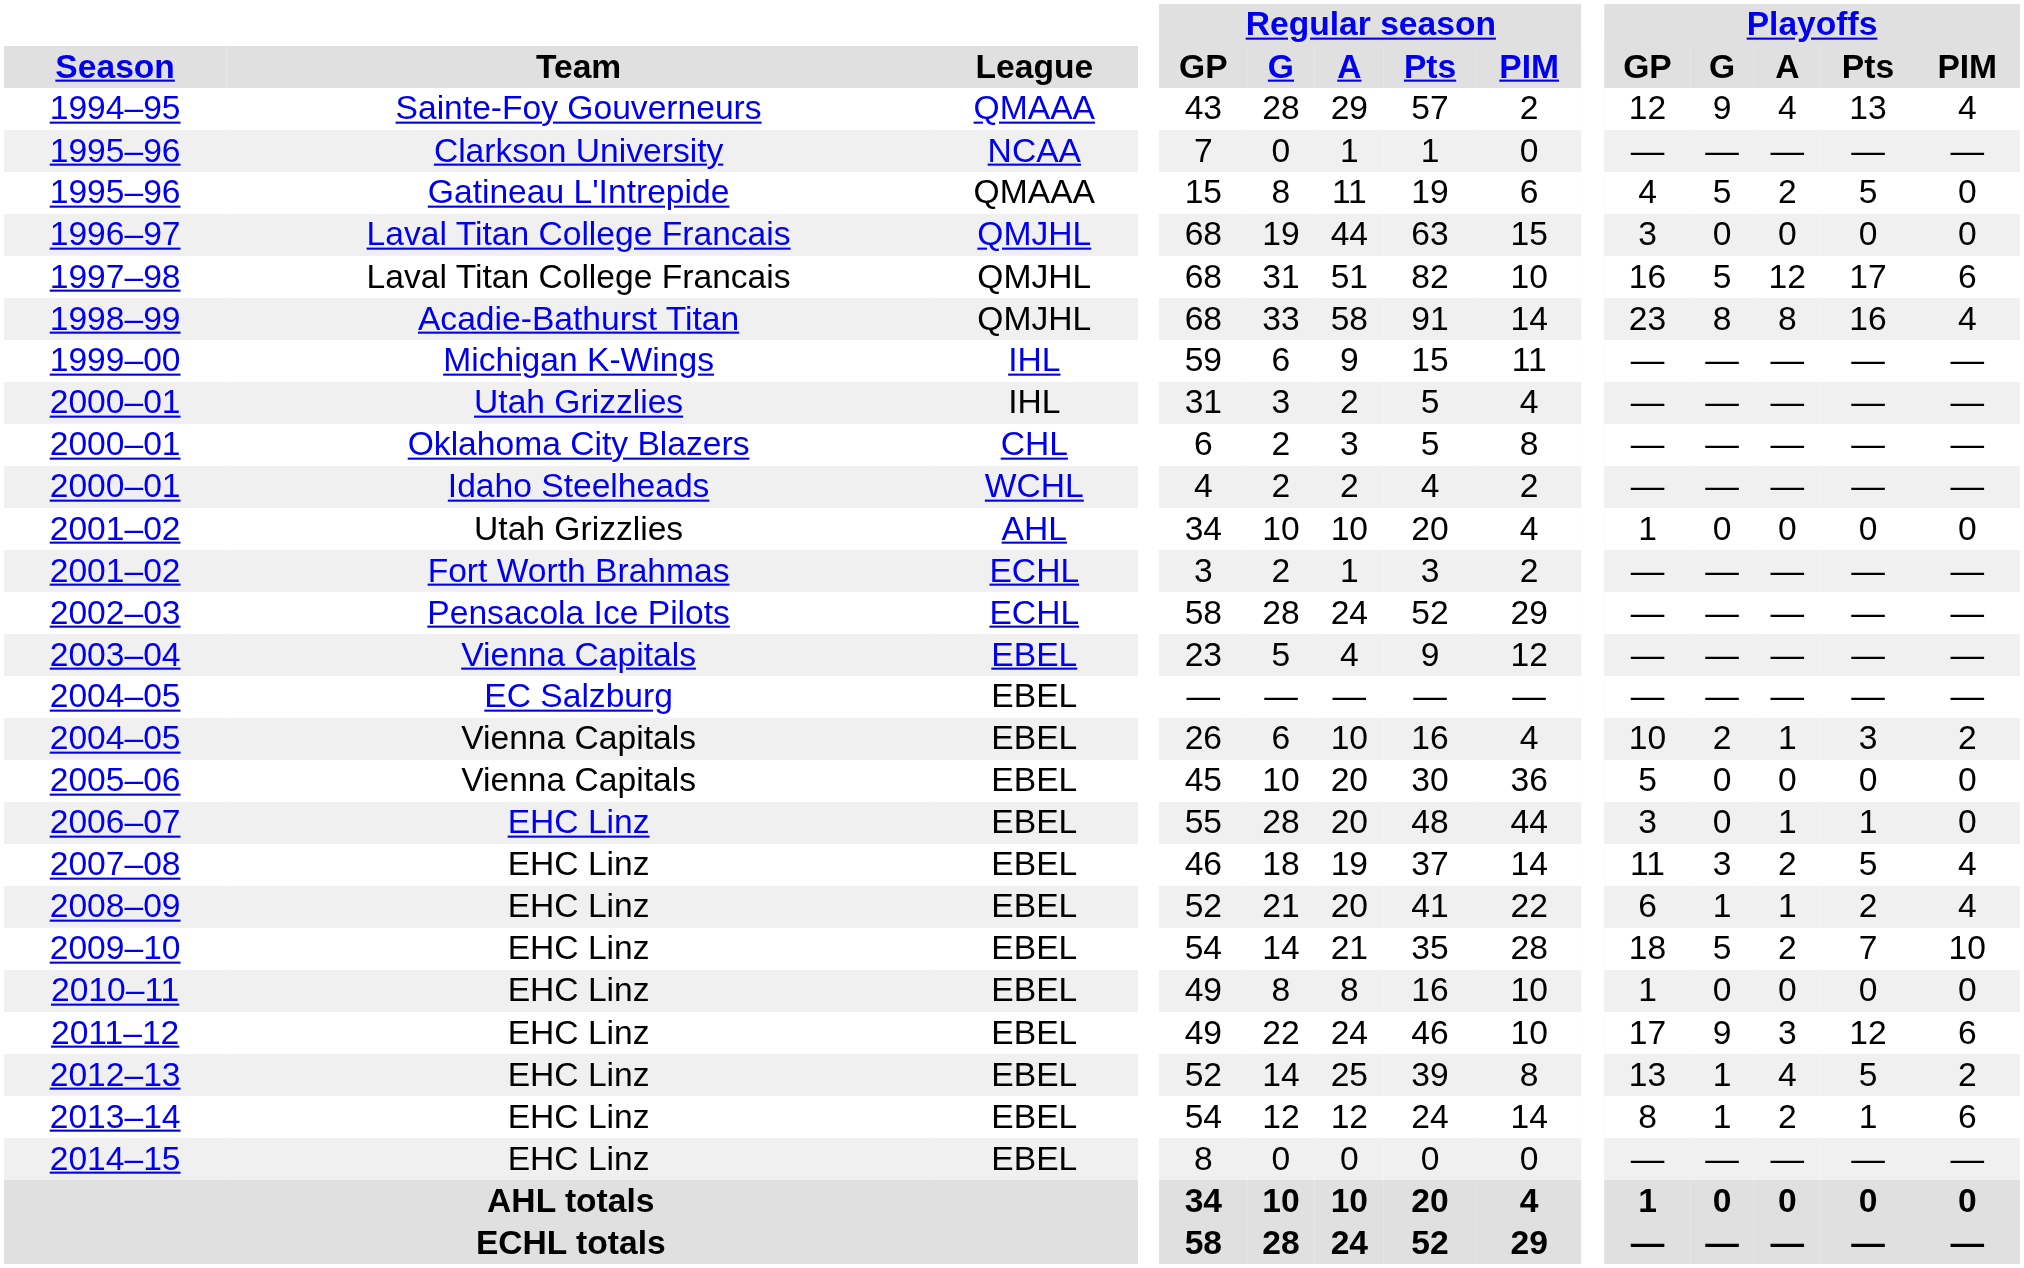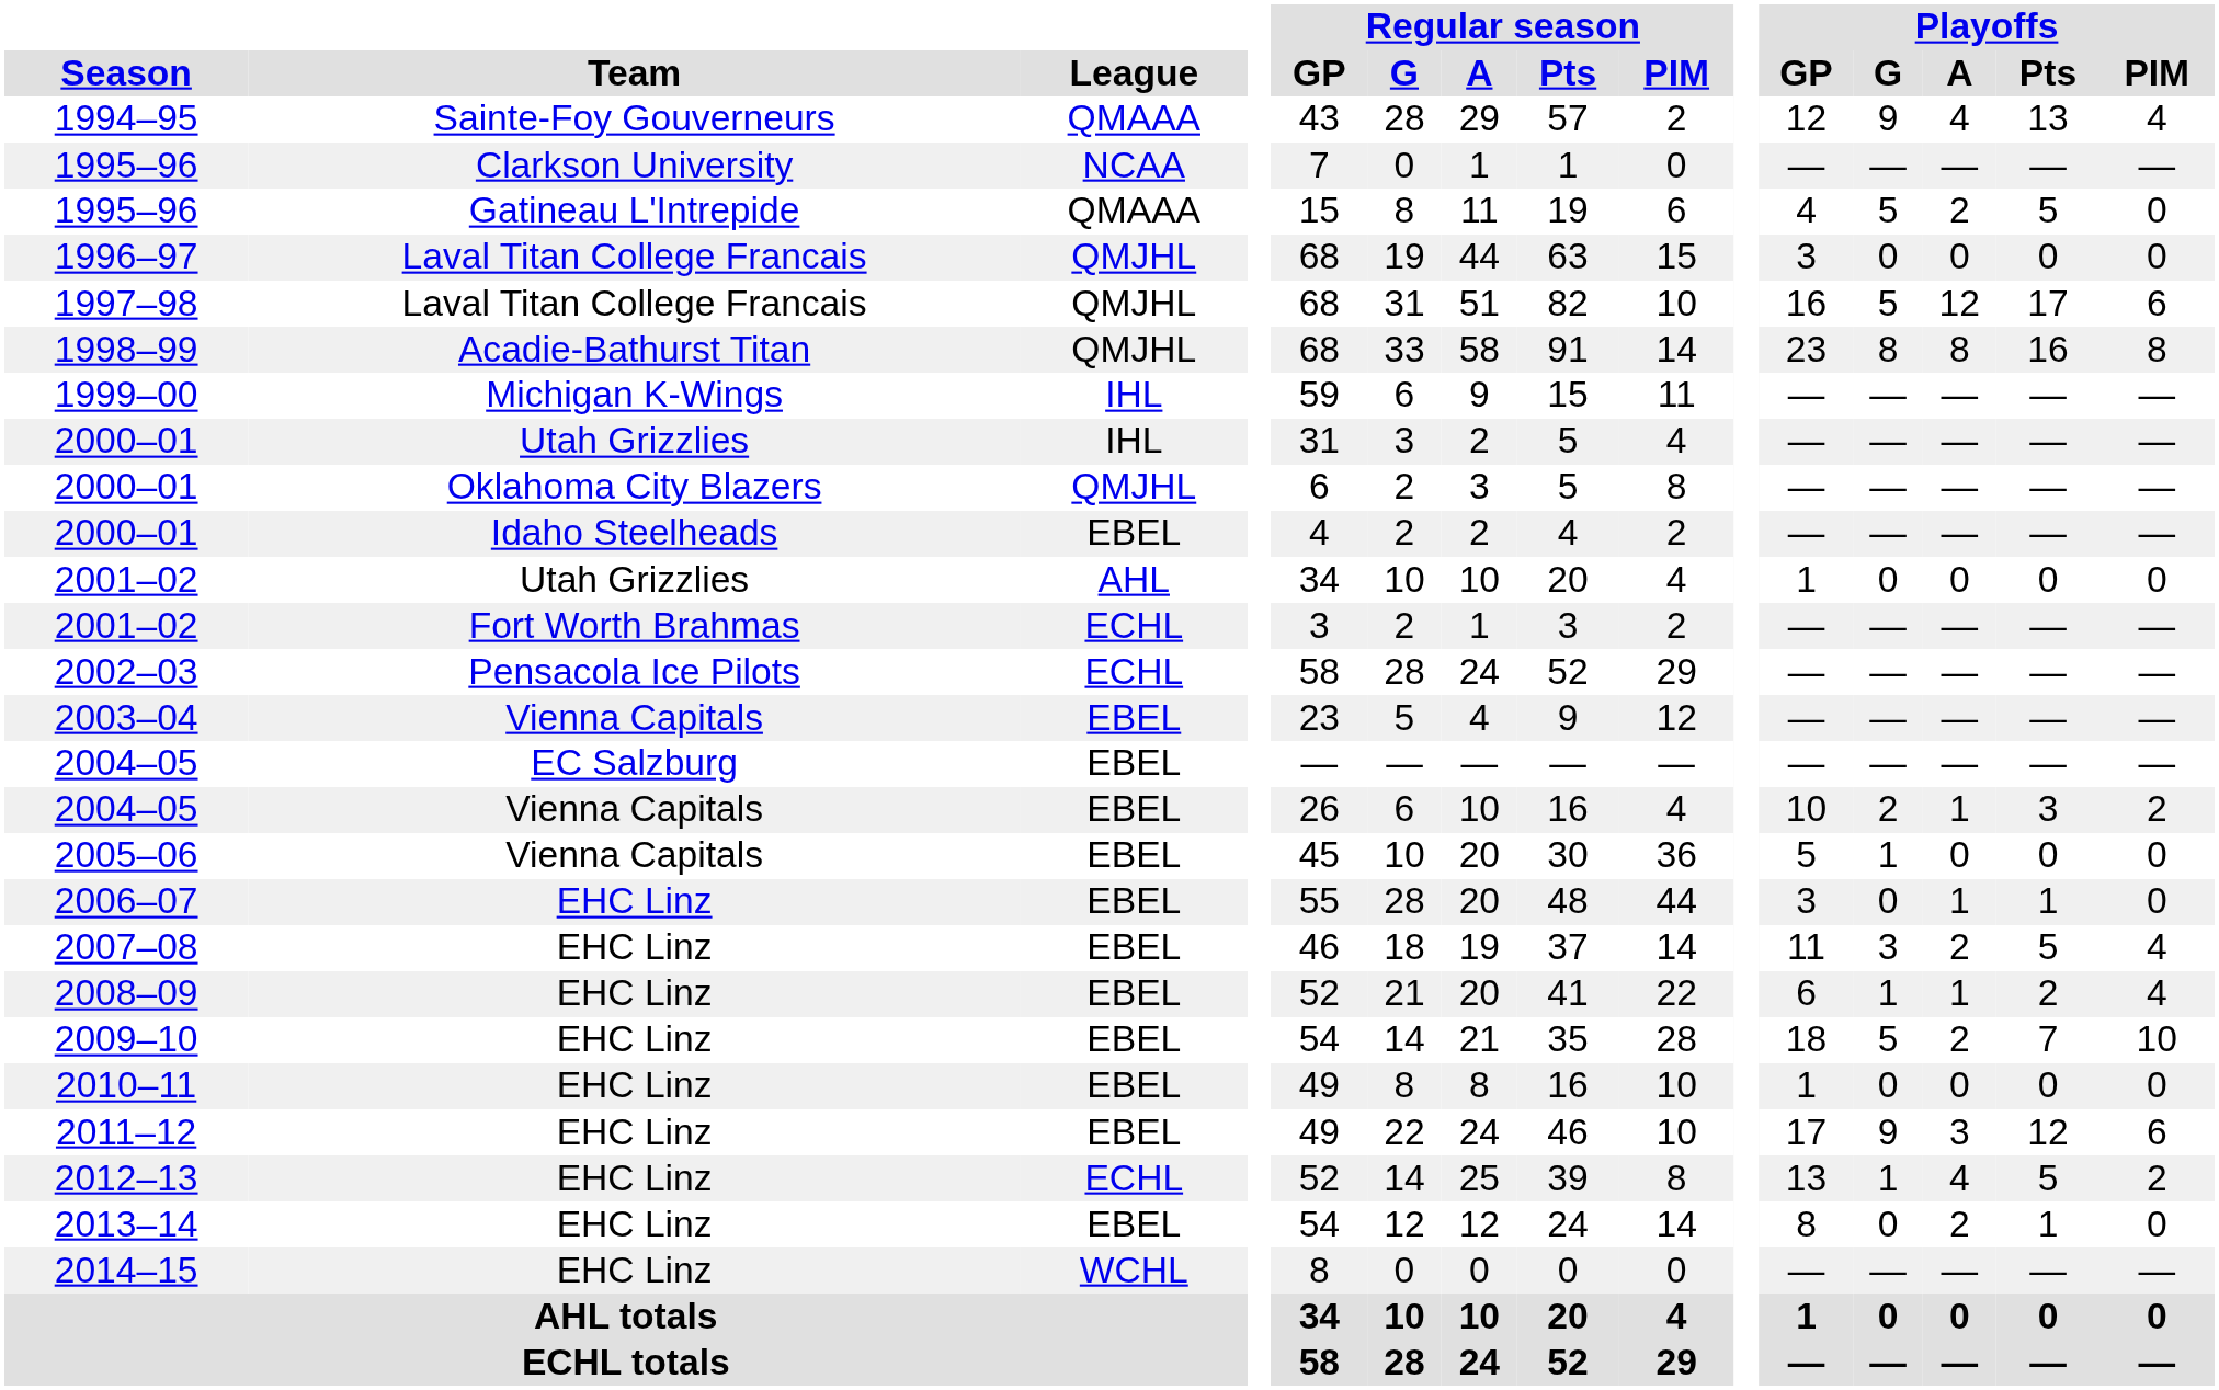1998–99 | Playoffs / PIM: 4 -> 8
2000–01 / Oklahoma City Blazers | League: CHL -> QMJHL
2000–01 / Idaho Steelheads | League: WCHL -> EBEL
2005–06 | Playoffs / G: 0 -> 1
2012–13 | League: EBEL -> ECHL
2013–14 | Playoffs / G: 1 -> 0
2013–14 | Playoffs / PIM: 6 -> 0
2014–15 | League: EBEL -> WCHL
